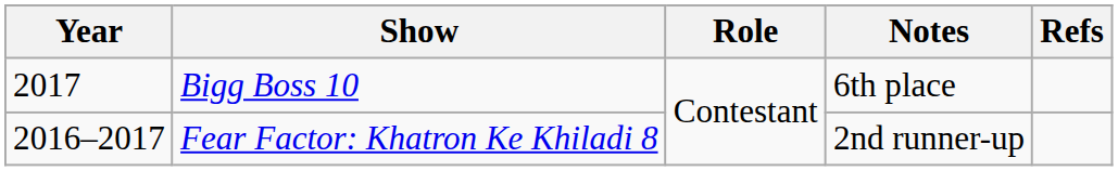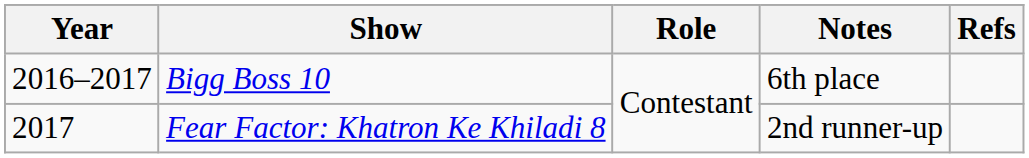Bigg Boss 10 | Year: 2017 -> 2016–2017
Fear Factor: Khatron Ke Khiladi 8 | Year: 2016–2017 -> 2017
